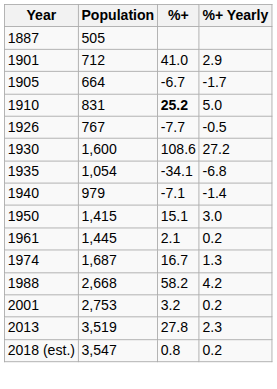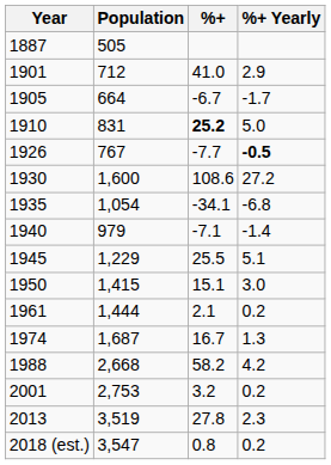1926 | %+ Yearly: normal -> bold
+ row: 1945 | 1,229 | 25.5 | 5.1
1961 | Population: 1,445 -> 1,444
